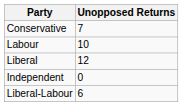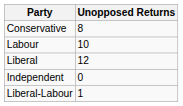Conservative | Unopposed Returns: 7 -> 8
Liberal-Labour | Unopposed Returns: 6 -> 1
